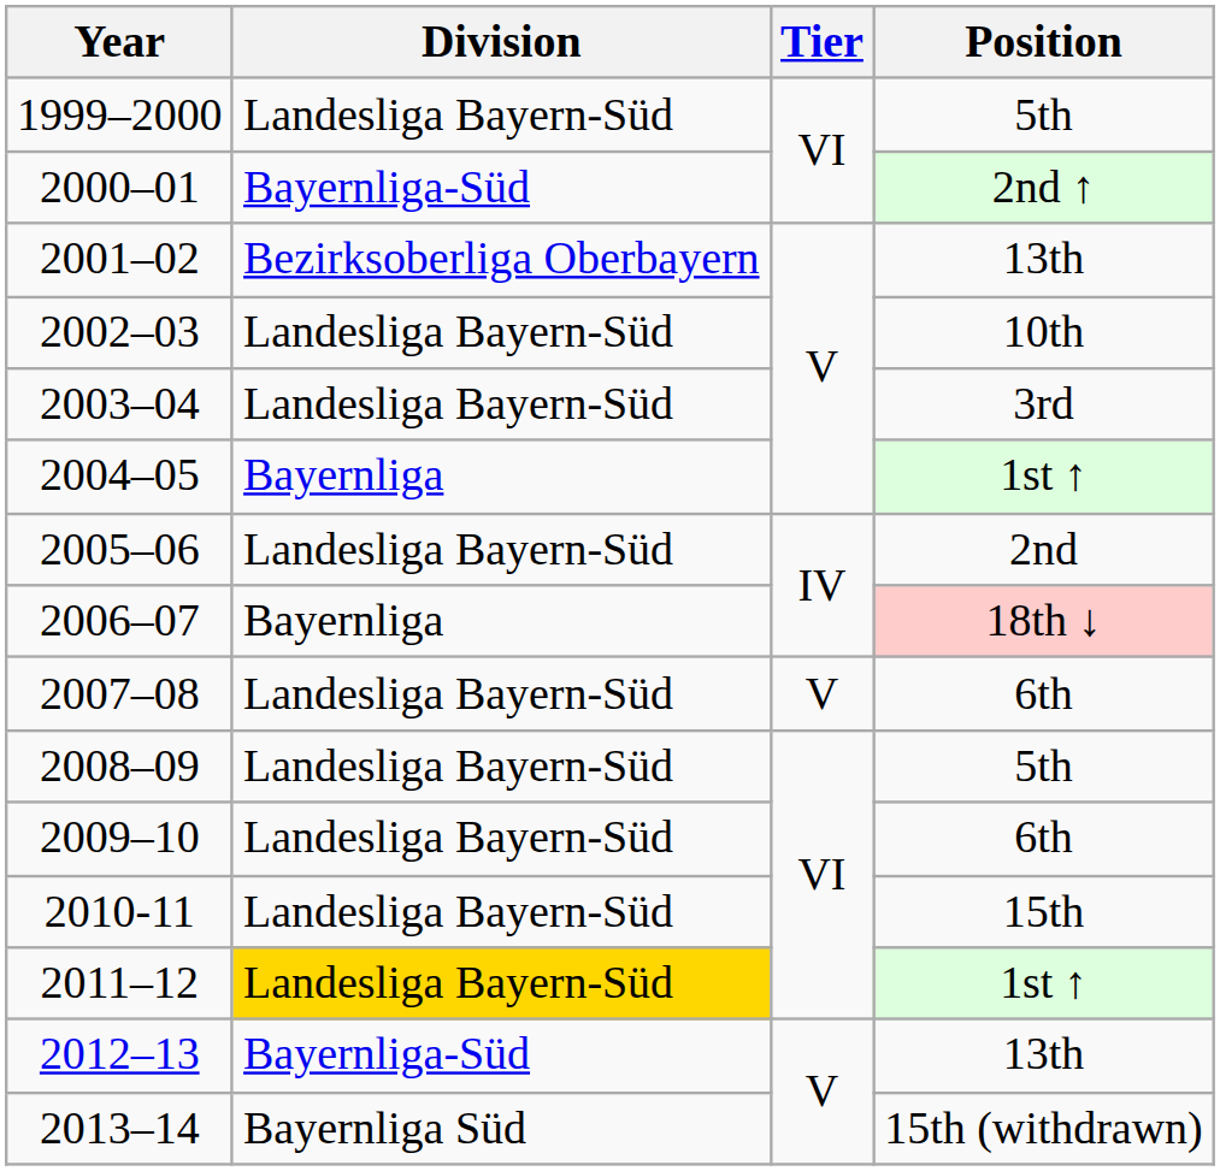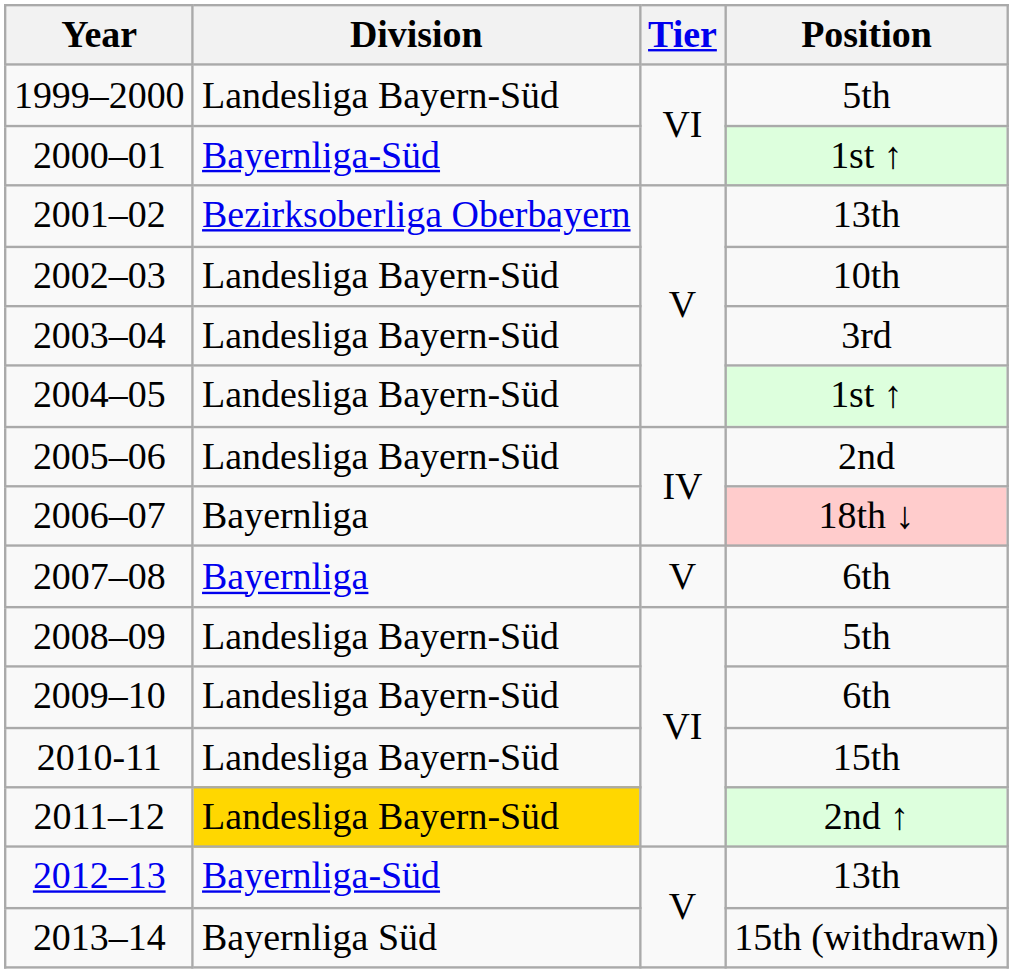2000–01 | Position: 2nd ↑ -> 1st ↑
2004–05 | Division: Bayernliga -> Landesliga Bayern-Süd
2007–08 | Division: Landesliga Bayern-Süd -> Bayernliga
2011–12 | Position: 1st ↑ -> 2nd ↑
